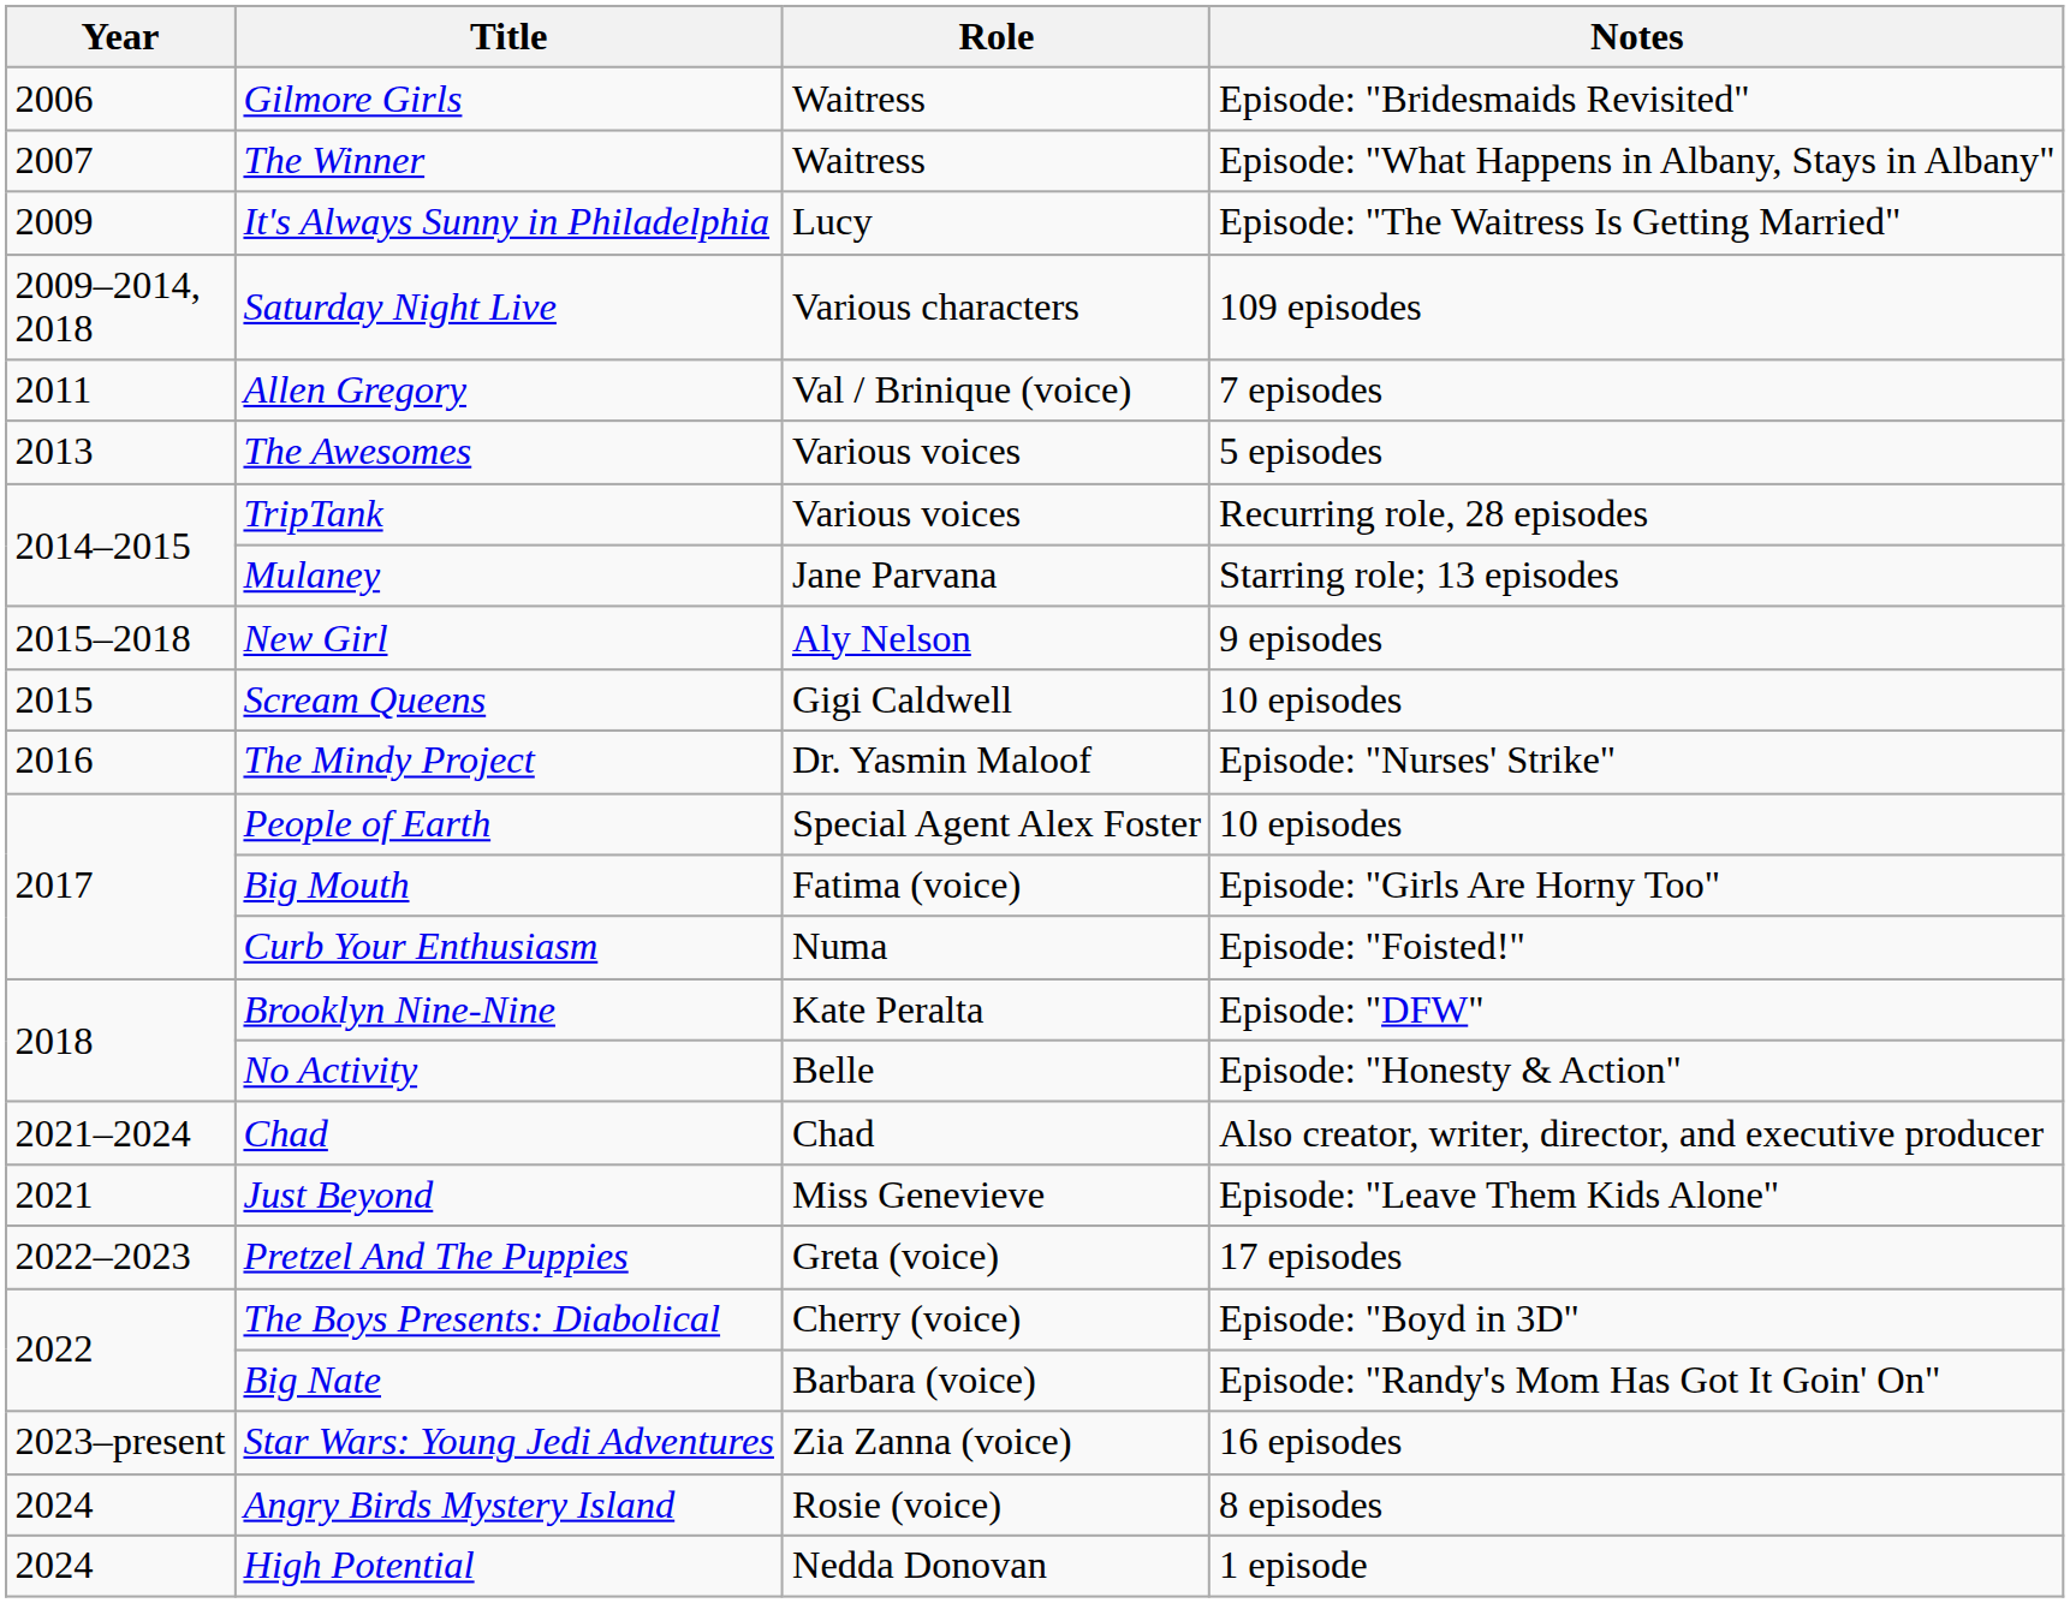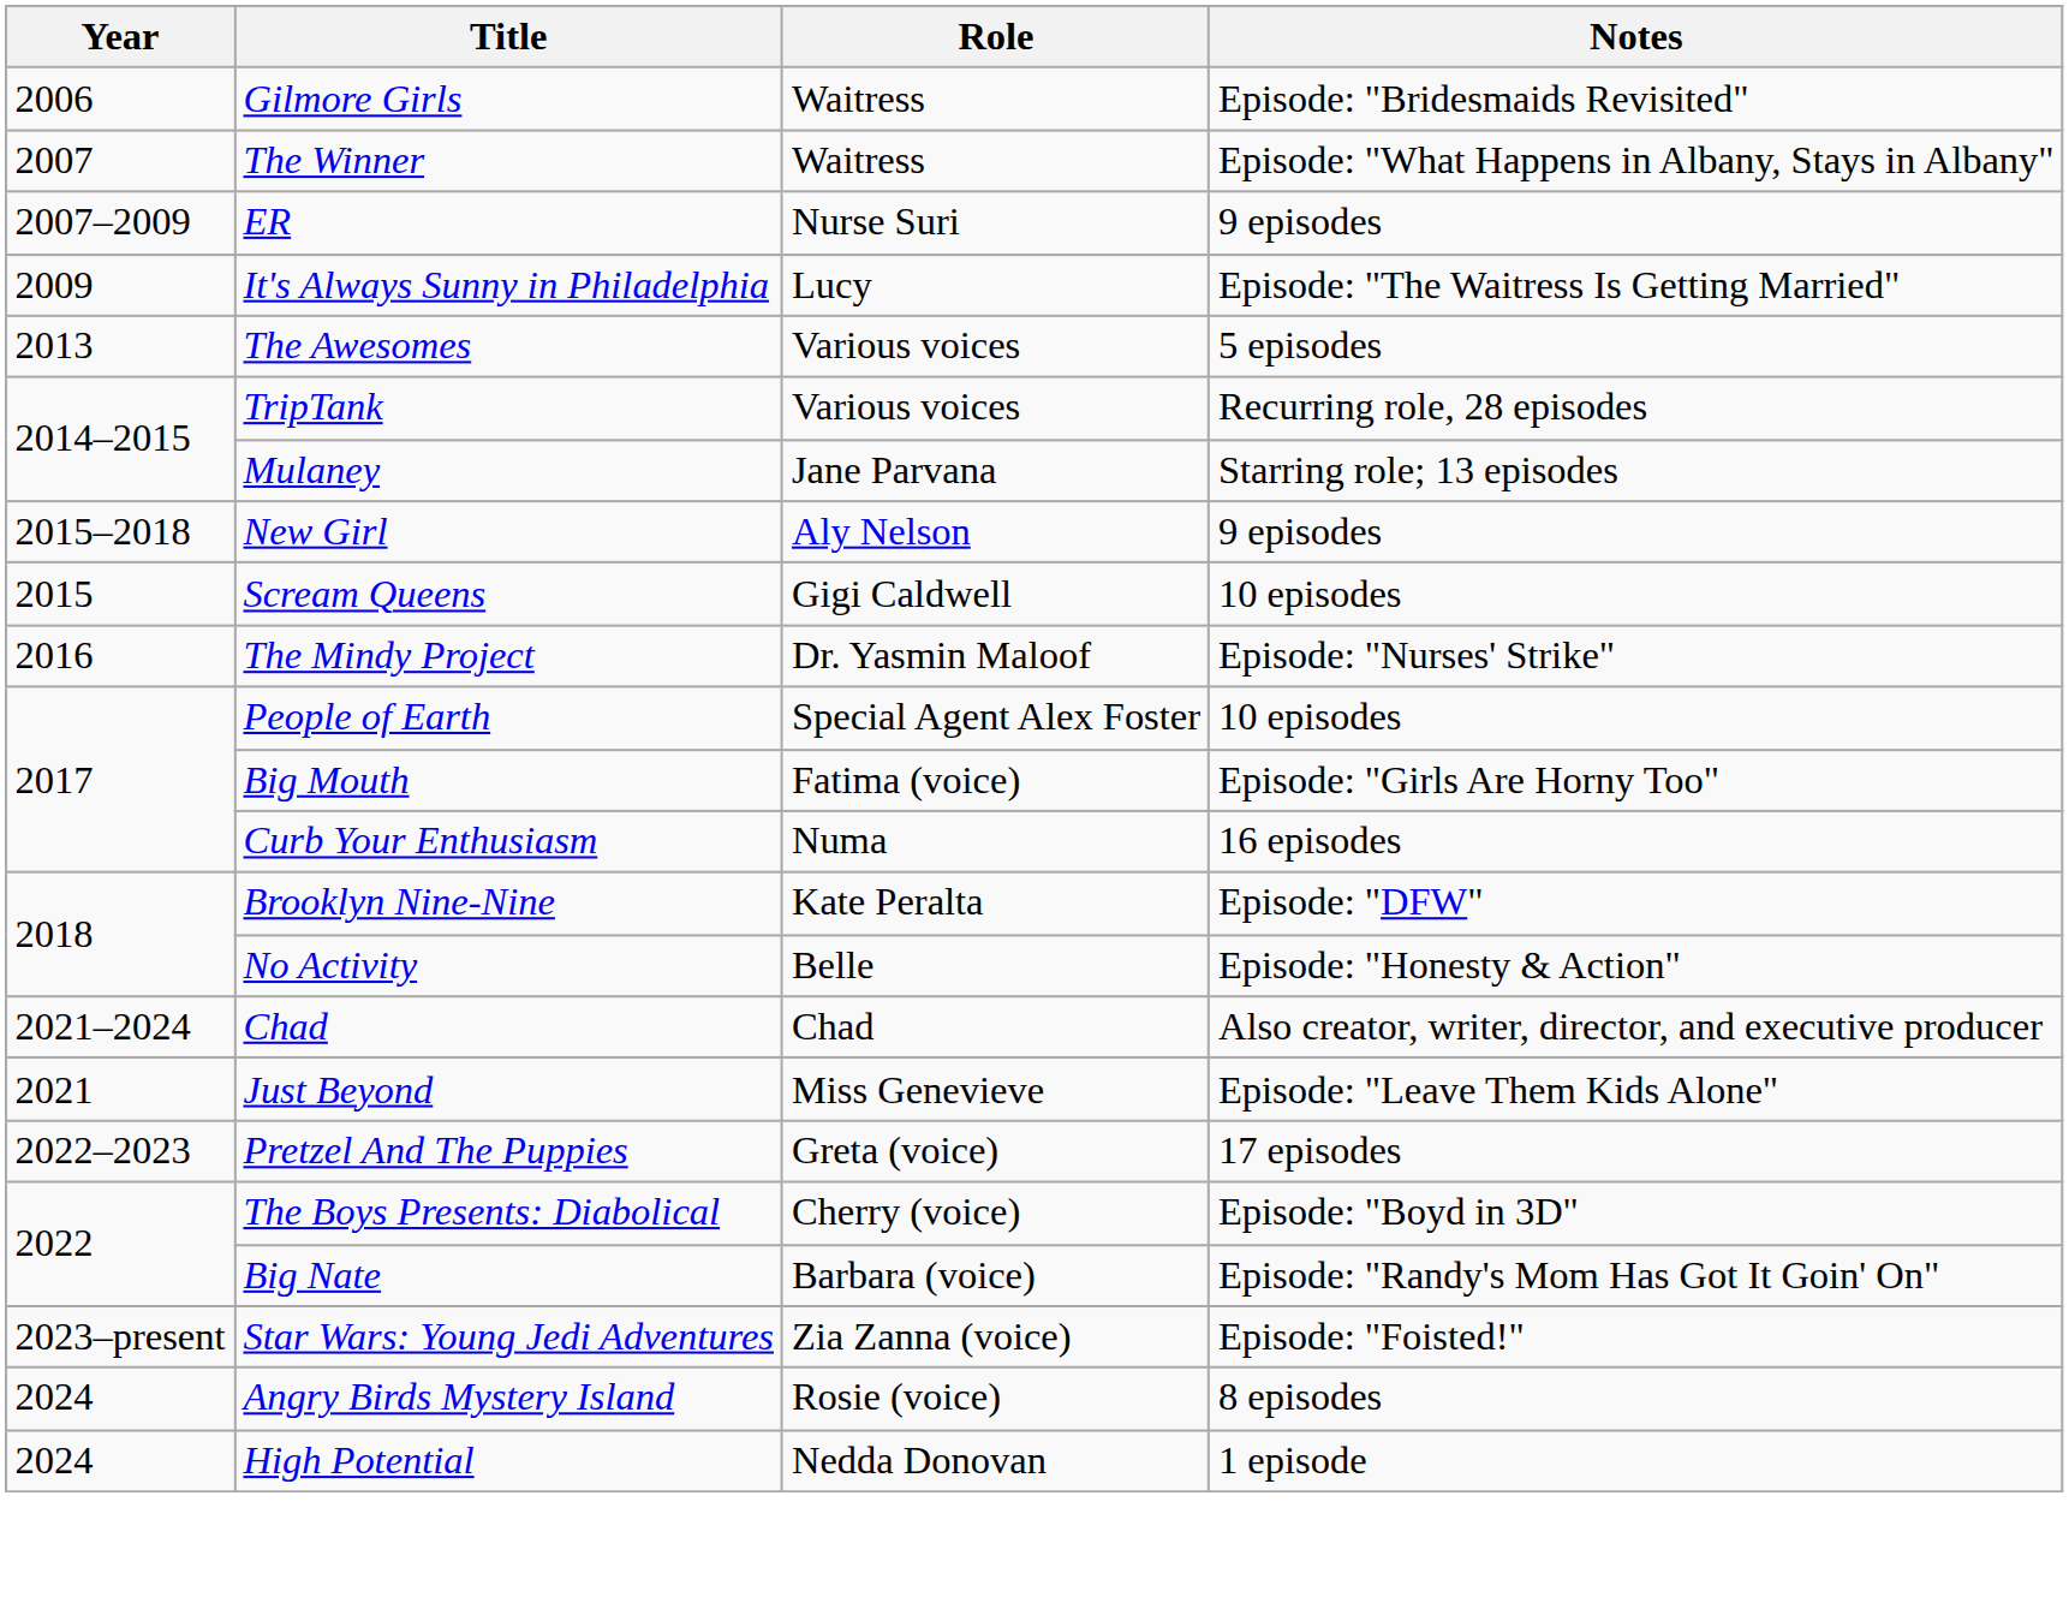+ row: 2007–2009 | ER | Nurse Suri | 9 episodes
- row: 2009–2014, 2018 | Saturday Night Live | Various characters | 109 episodes
- row: 2011 | Allen Gregory | Val / Brinique (voice) | 7 episodes
Curb Your Enthusiasm | Notes: Episode: "Foisted!" -> 16 episodes
Star Wars: Young Jedi Adventures | Notes: 16 episodes -> Episode: "Foisted!"
